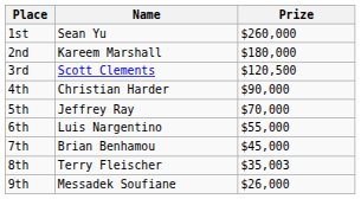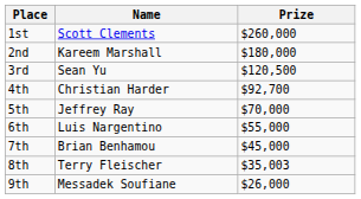1st | Name: Sean Yu -> Scott Clements
3rd | Name: Scott Clements -> Sean Yu
4th | Prize: $90,000 -> $92,700
